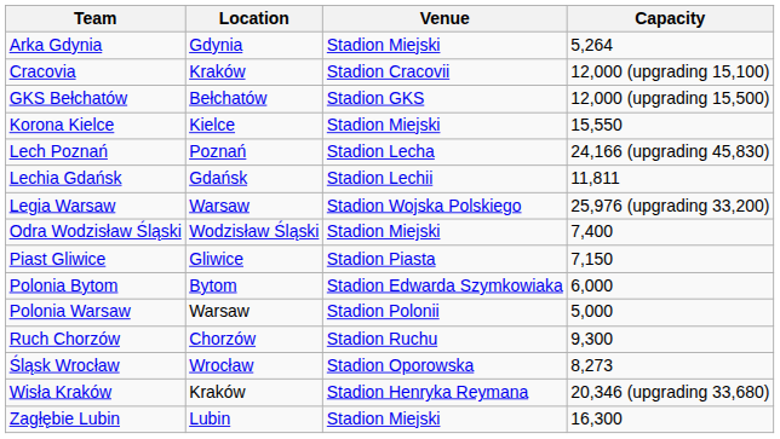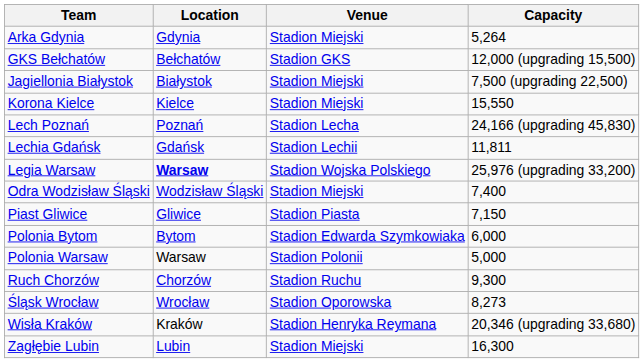- row: Cracovia | Kraków | Stadion Cracovii | 12,000 (upgrading 15,100)
+ row: Jagiellonia Białystok | Białystok | Stadion Miejski | 7,500 (upgrading 22,500)
Legia Warsaw | Location: normal -> bold
